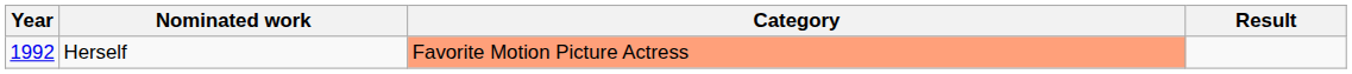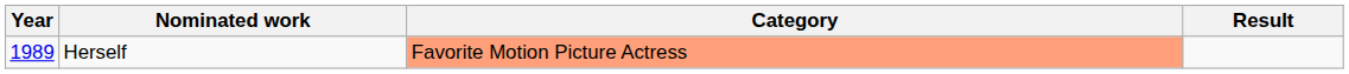Herself | Year: 1992 -> 1989
